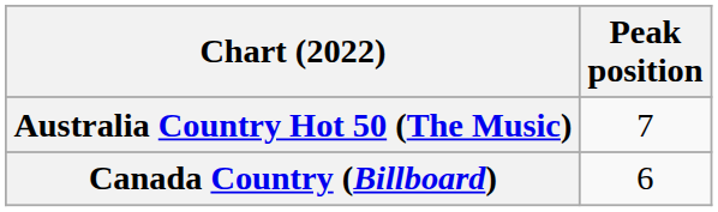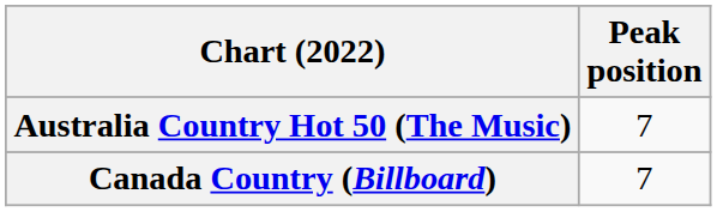Canada Country (Billboard) | Peak position: 6 -> 7
